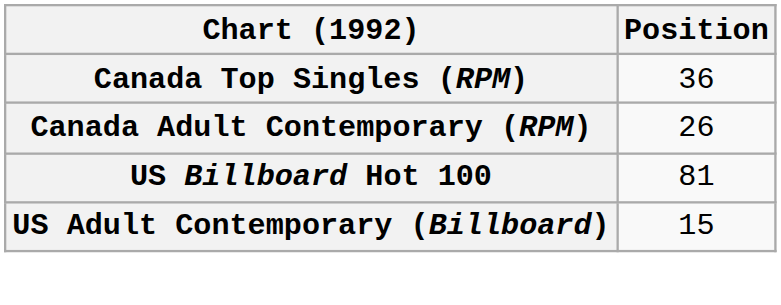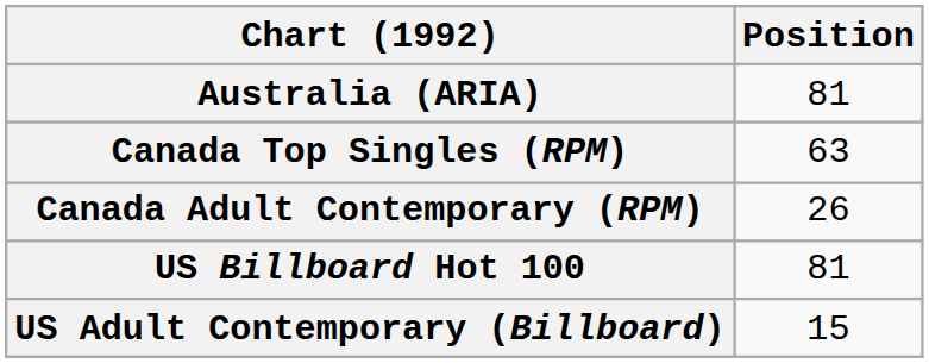+ row: Australia (ARIA) | 81
Canada Top Singles (RPM) | Position: 36 -> 63
